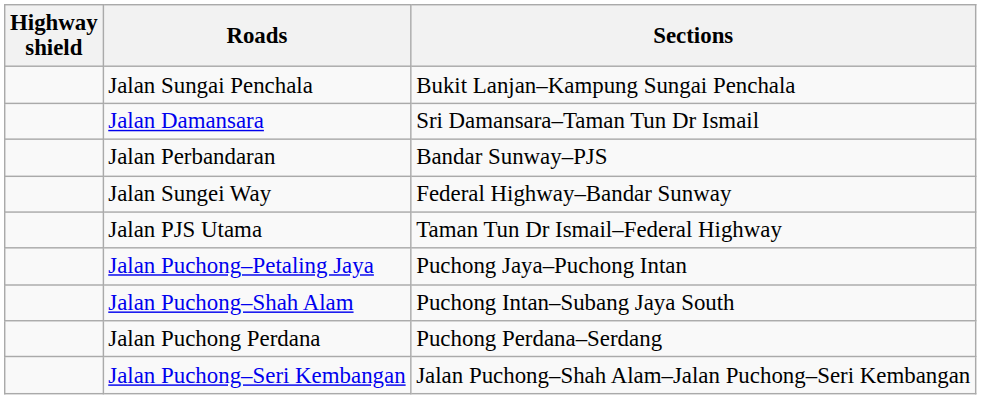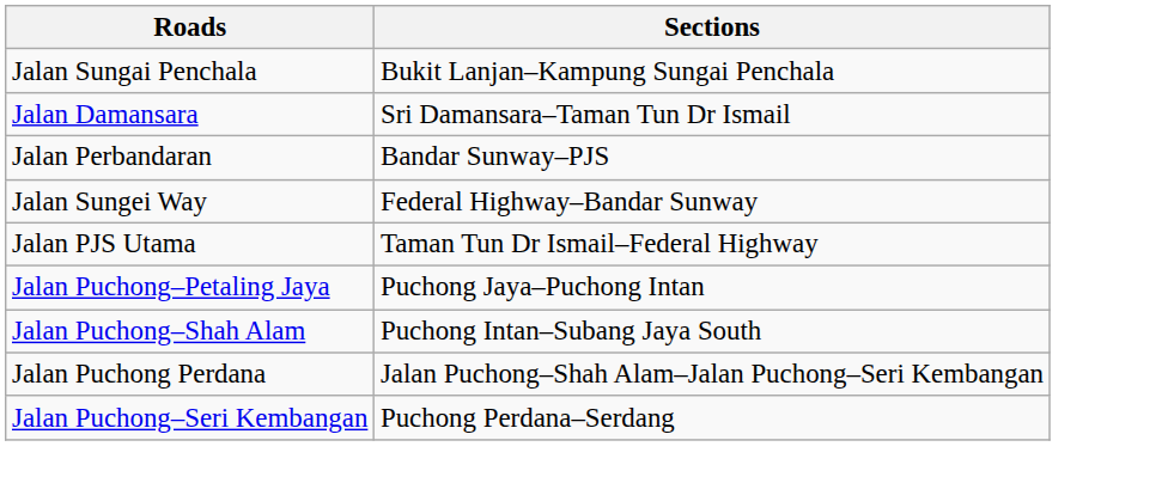- column: Highway shield
Jalan Puchong Perdana | Sections: Puchong Perdana–Serdang -> Jalan Puchong–Shah Alam–Jalan Puchong–Seri Kembangan
Jalan Puchong–Seri Kembangan | Sections: Jalan Puchong–Shah Alam–Jalan Puchong–Seri Kembangan -> Puchong Perdana–Serdang
